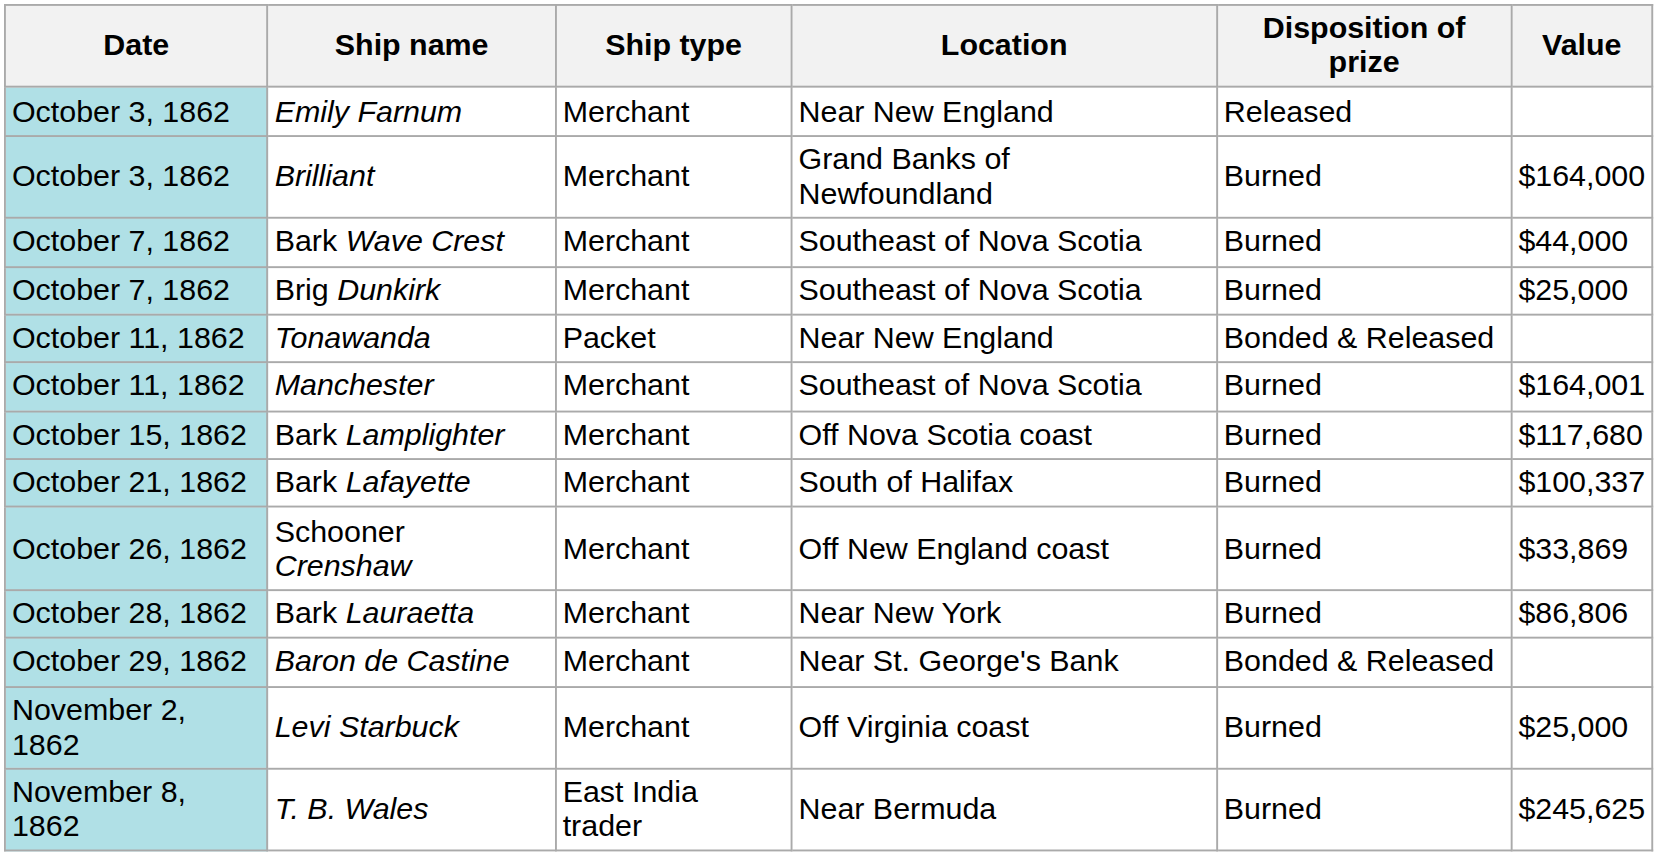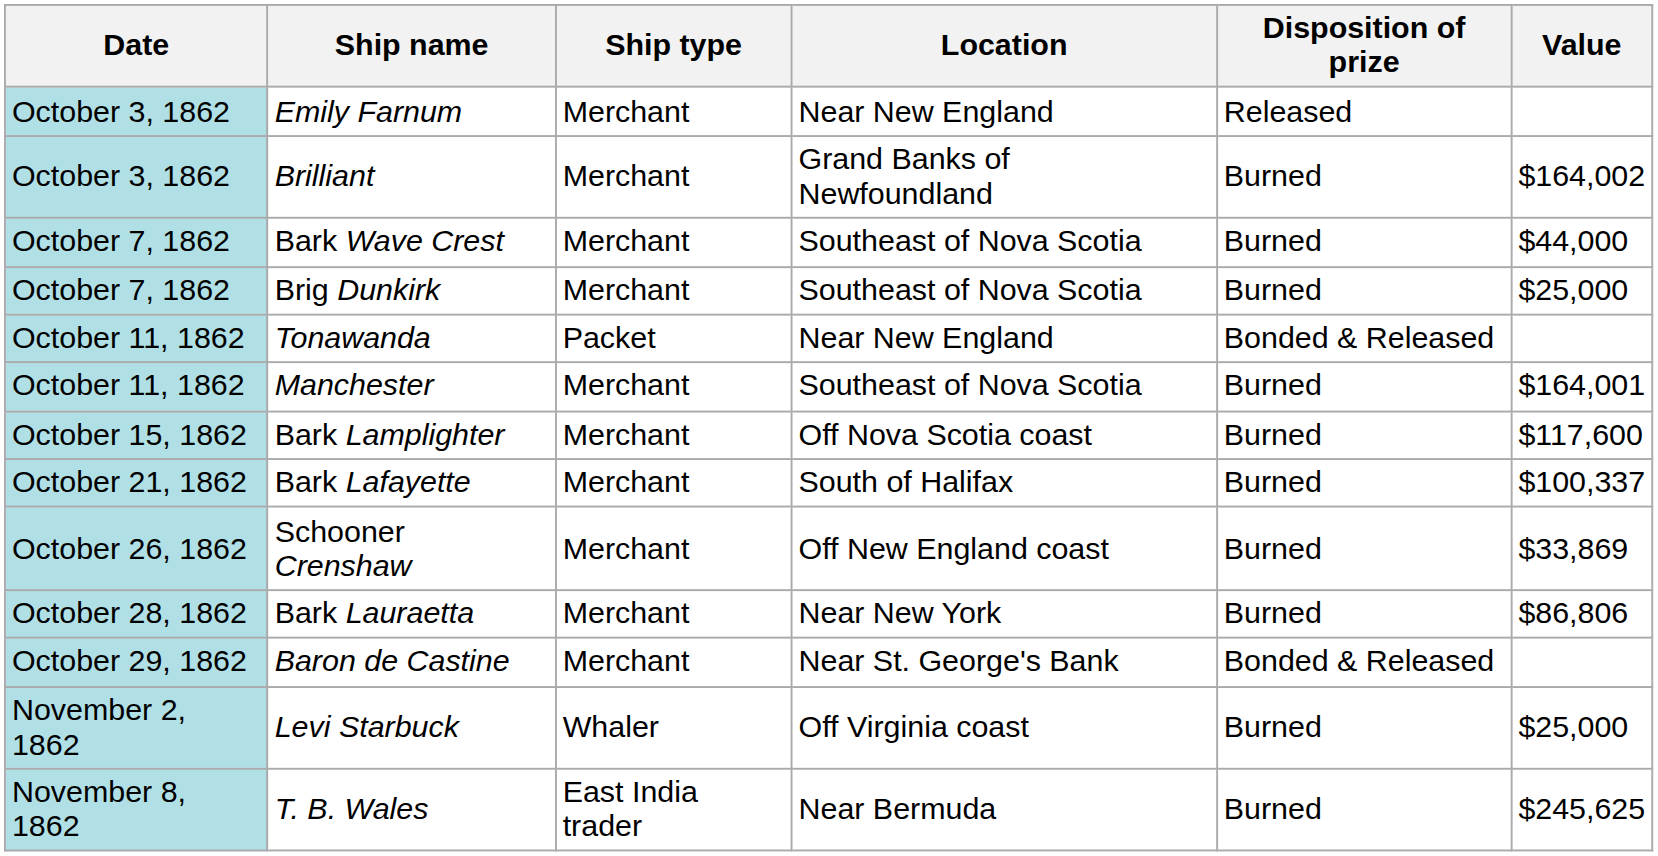Brilliant | Value: $164,000 -> $164,002
Bark Lamplighter | Value: $117,680 -> $117,600
Levi Starbuck | Ship type: Merchant -> Whaler
